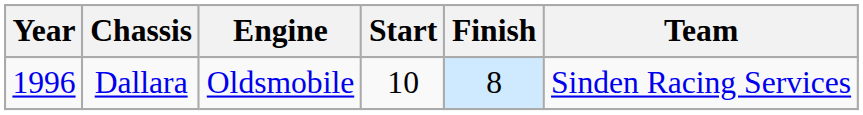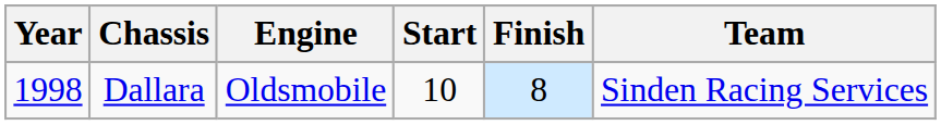Dallara | Year: 1996 -> 1998
